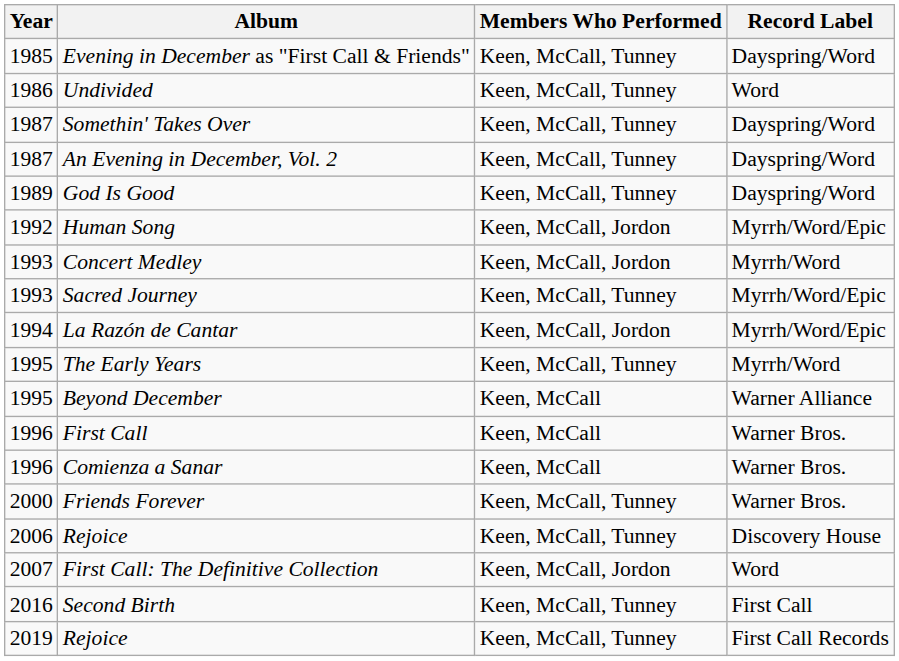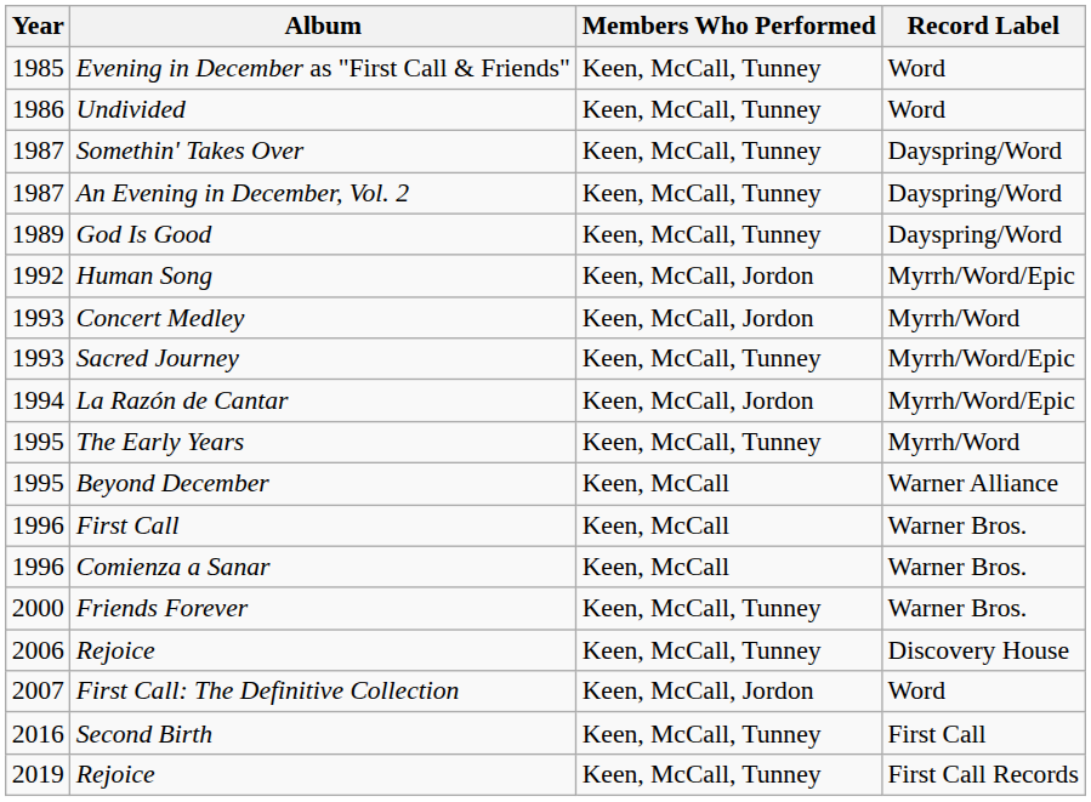Evening in December as "First Call & Friends" | Record Label: Dayspring/Word -> Word
